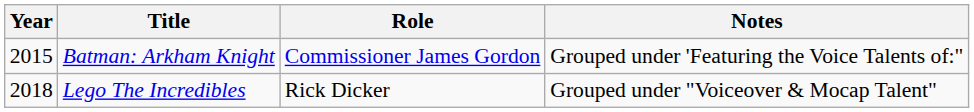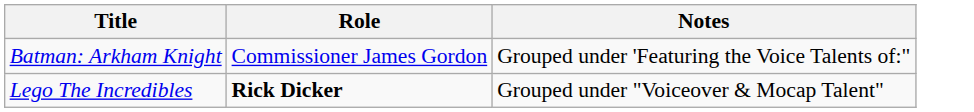- column: Year | 2015 | 2018
Lego The Incredibles | Role: normal -> bold
